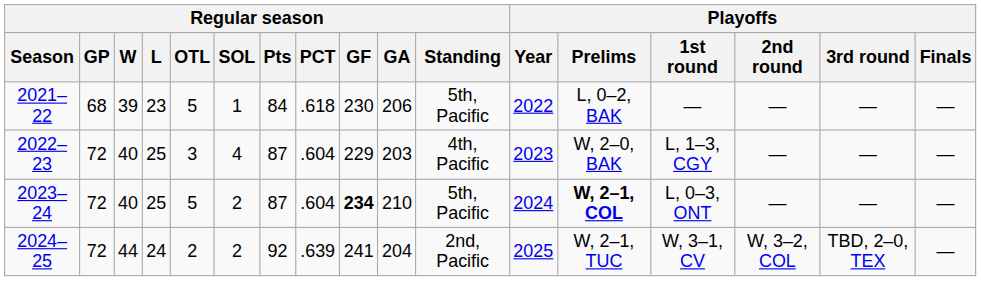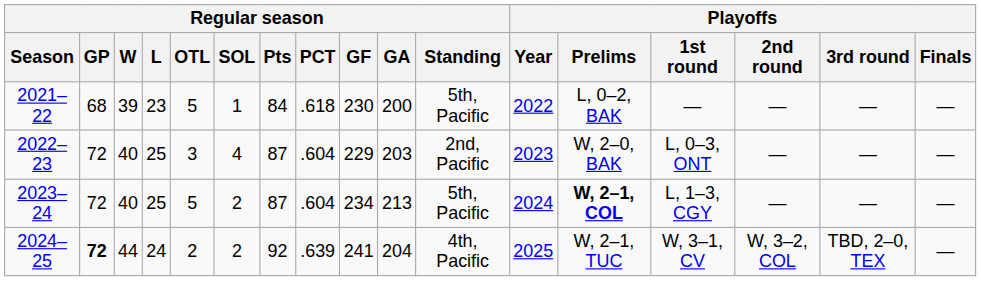2021–22 | Regular season / GA: 206 -> 200
2022–23 | Regular season / Standing: 4th, Pacific -> 2nd, Pacific
2022–23 | Playoffs / 1st round: L, 1–3, CGY -> L, 0–3, ONT
2023–24 | Regular season / GF: bold -> normal
2023–24 | Regular season / GA: 210 -> 213
2023–24 | Playoffs / 1st round: L, 0–3, ONT -> L, 1–3, CGY
2024–25 | Regular season / GP: normal -> bold
2024–25 | Regular season / Standing: 2nd, Pacific -> 4th, Pacific
